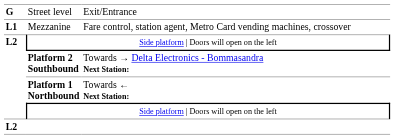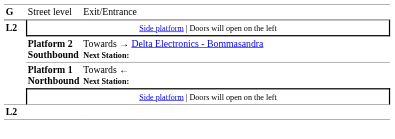- row: L1 | Mezzanine | Fare control, station agent, Metro Card vending machines, crossover
